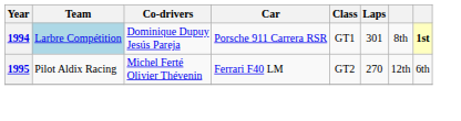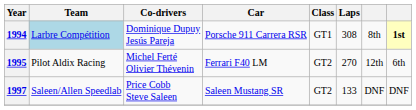1994 | Laps: 301 -> 308
+ row: 1997 | Saleen/Allen Speedlab | Price Cobb Steve Saleen | Saleen Mustang SR | GT2 | 133 | DNF | DNF
